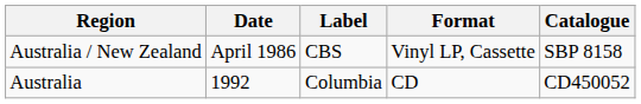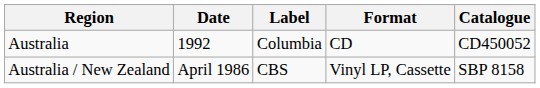rows swapped: Australia / New Zealand <-> Australia
